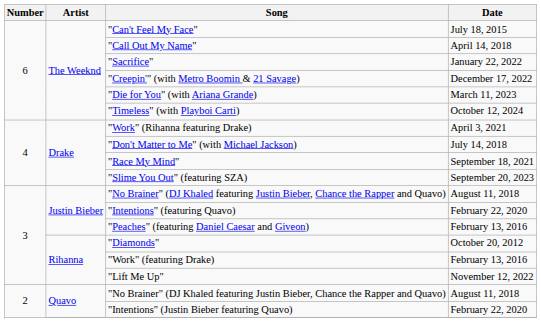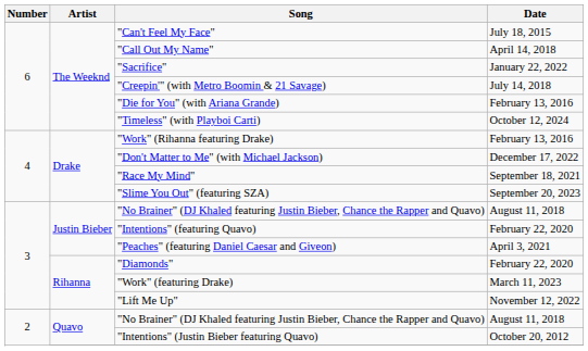"Creepin'" (with Metro Boomin & 21 Savage) | Date: December 17, 2022 -> July 14, 2018
"Die for You" (with Ariana Grande) | Date: March 11, 2023 -> February 13, 2016
"Work" (Rihanna featuring Drake) | Date: April 3, 2021 -> February 13, 2016
"Don't Matter to Me" (with Michael Jackson) | Date: July 14, 2018 -> December 17, 2022
"Peaches" (featuring Daniel Caesar and Giveon) | Date: February 13, 2016 -> April 3, 2021
"Diamonds" | Date: October 20, 2012 -> February 22, 2020
"Work" (featuring Drake) | Date: February 13, 2016 -> March 11, 2023
"Intentions" (Justin Bieber featuring Quavo) | Date: February 22, 2020 -> October 20, 2012
